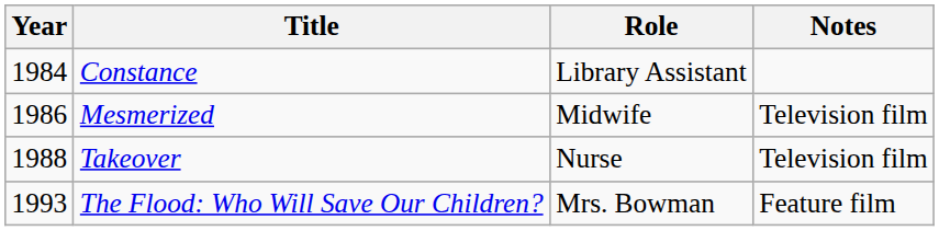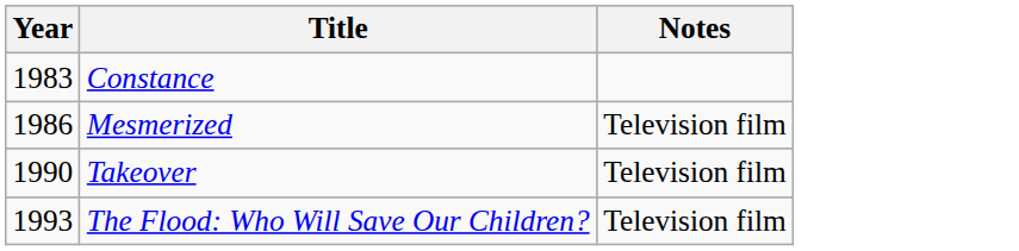- column: Role | Library Assistant | Midwife | Nurse | Mrs. Bowman
Constance | Year: 1984 -> 1983
Takeover | Year: 1988 -> 1990
The Flood: Who Will Save Our Children? | Notes: Feature film -> Television film
